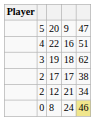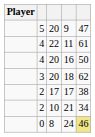+ row: 4 | 22 | 11 | 61
16 | column 3: 22 -> 20
16 | column 5: 51 -> 50
18 | column 3: 19 -> 20
21 | column 3: 12 -> 10
